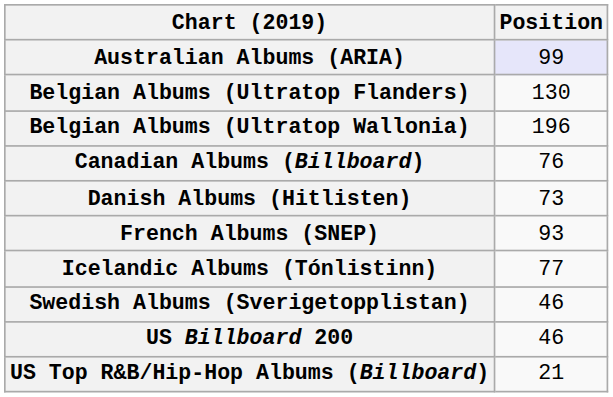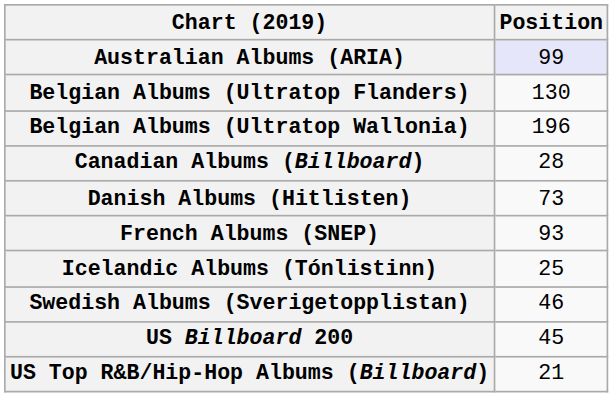Canadian Albums (Billboard) | Position: 76 -> 28
Icelandic Albums (Tónlistinn) | Position: 77 -> 25
US Billboard 200 | Position: 46 -> 45
